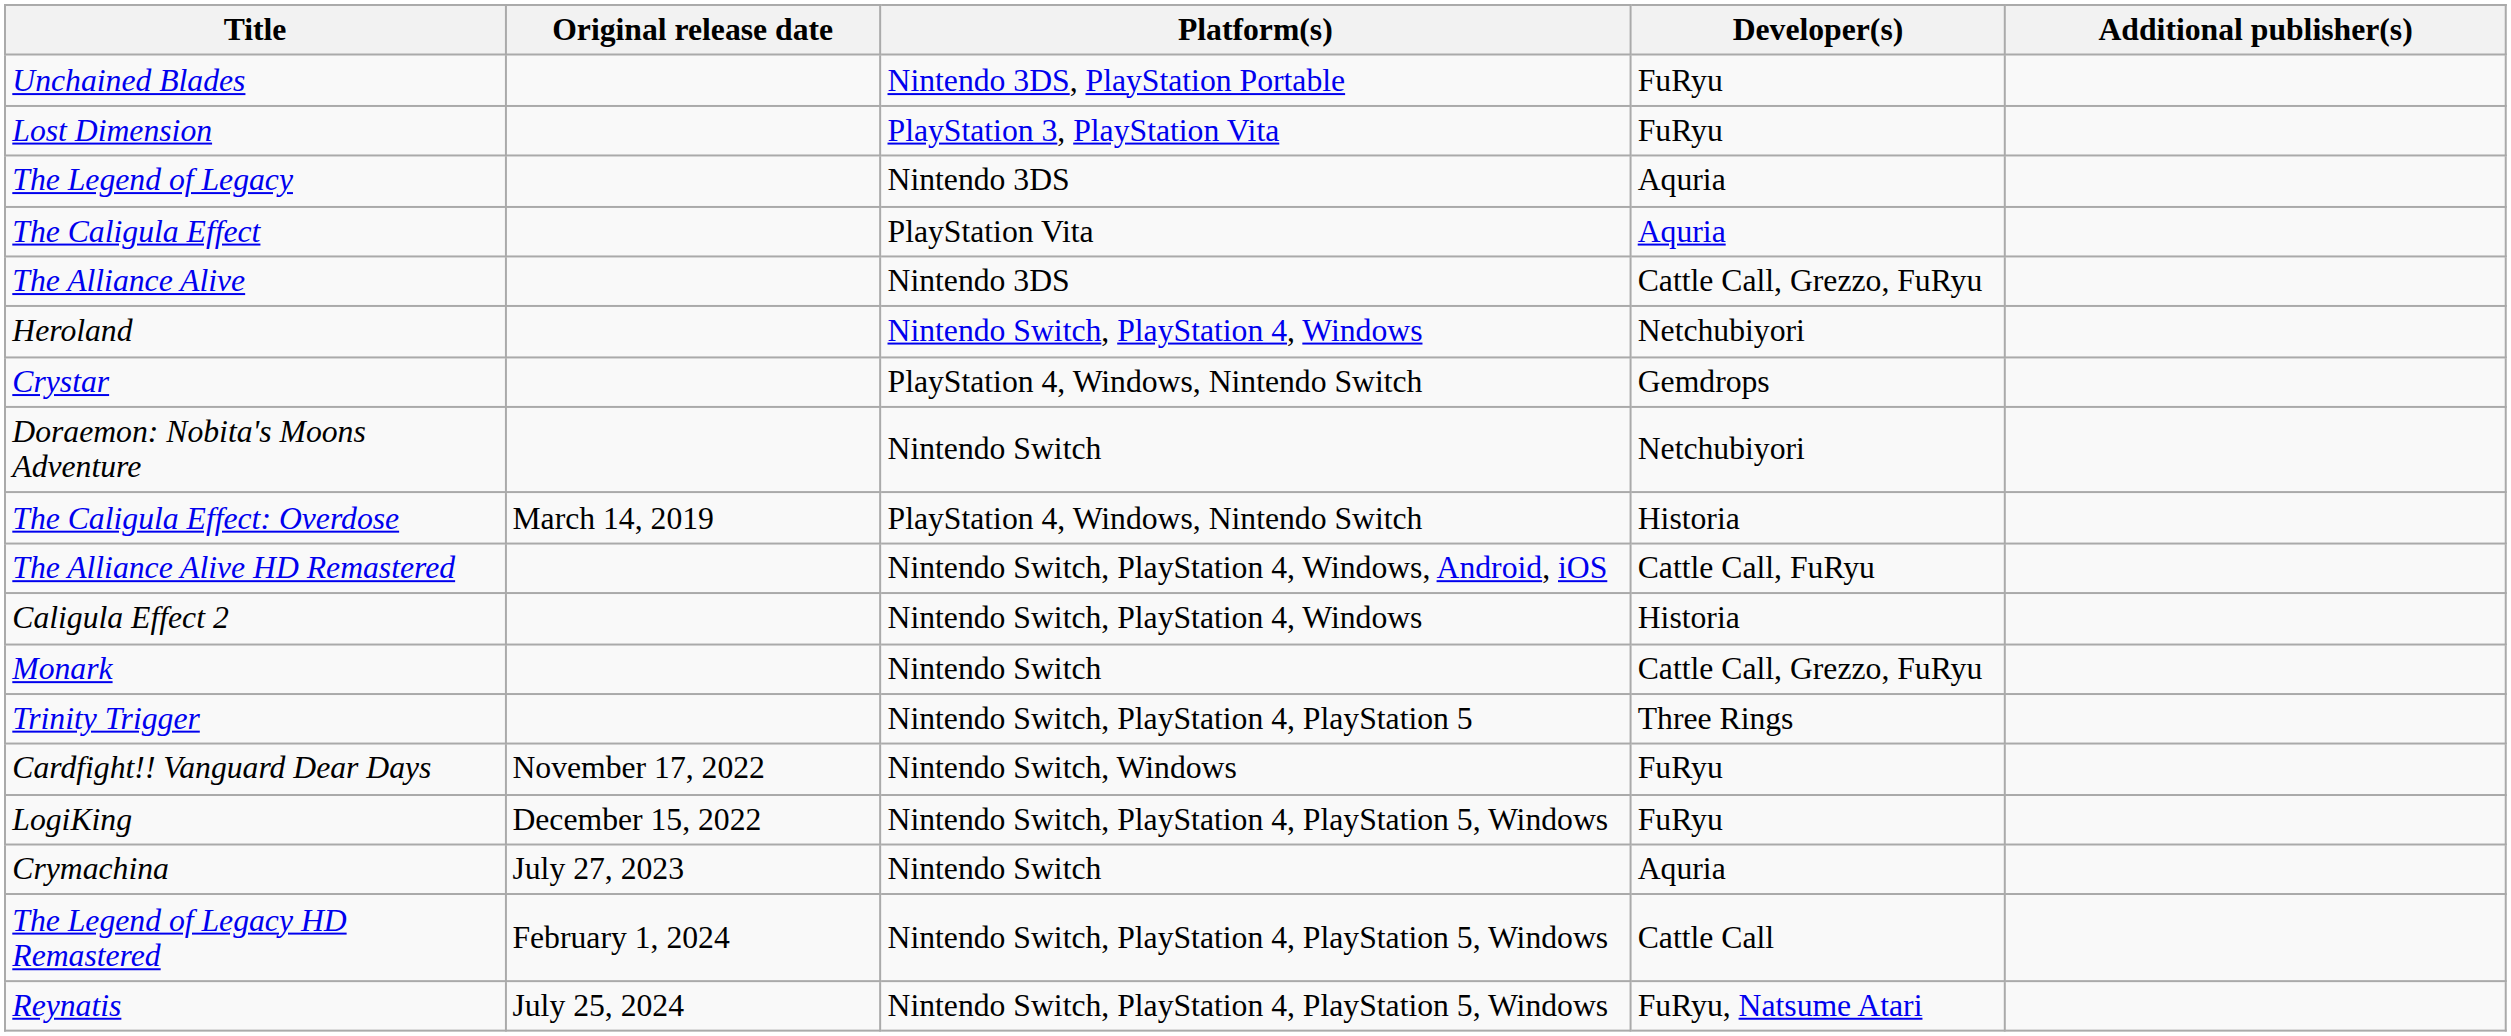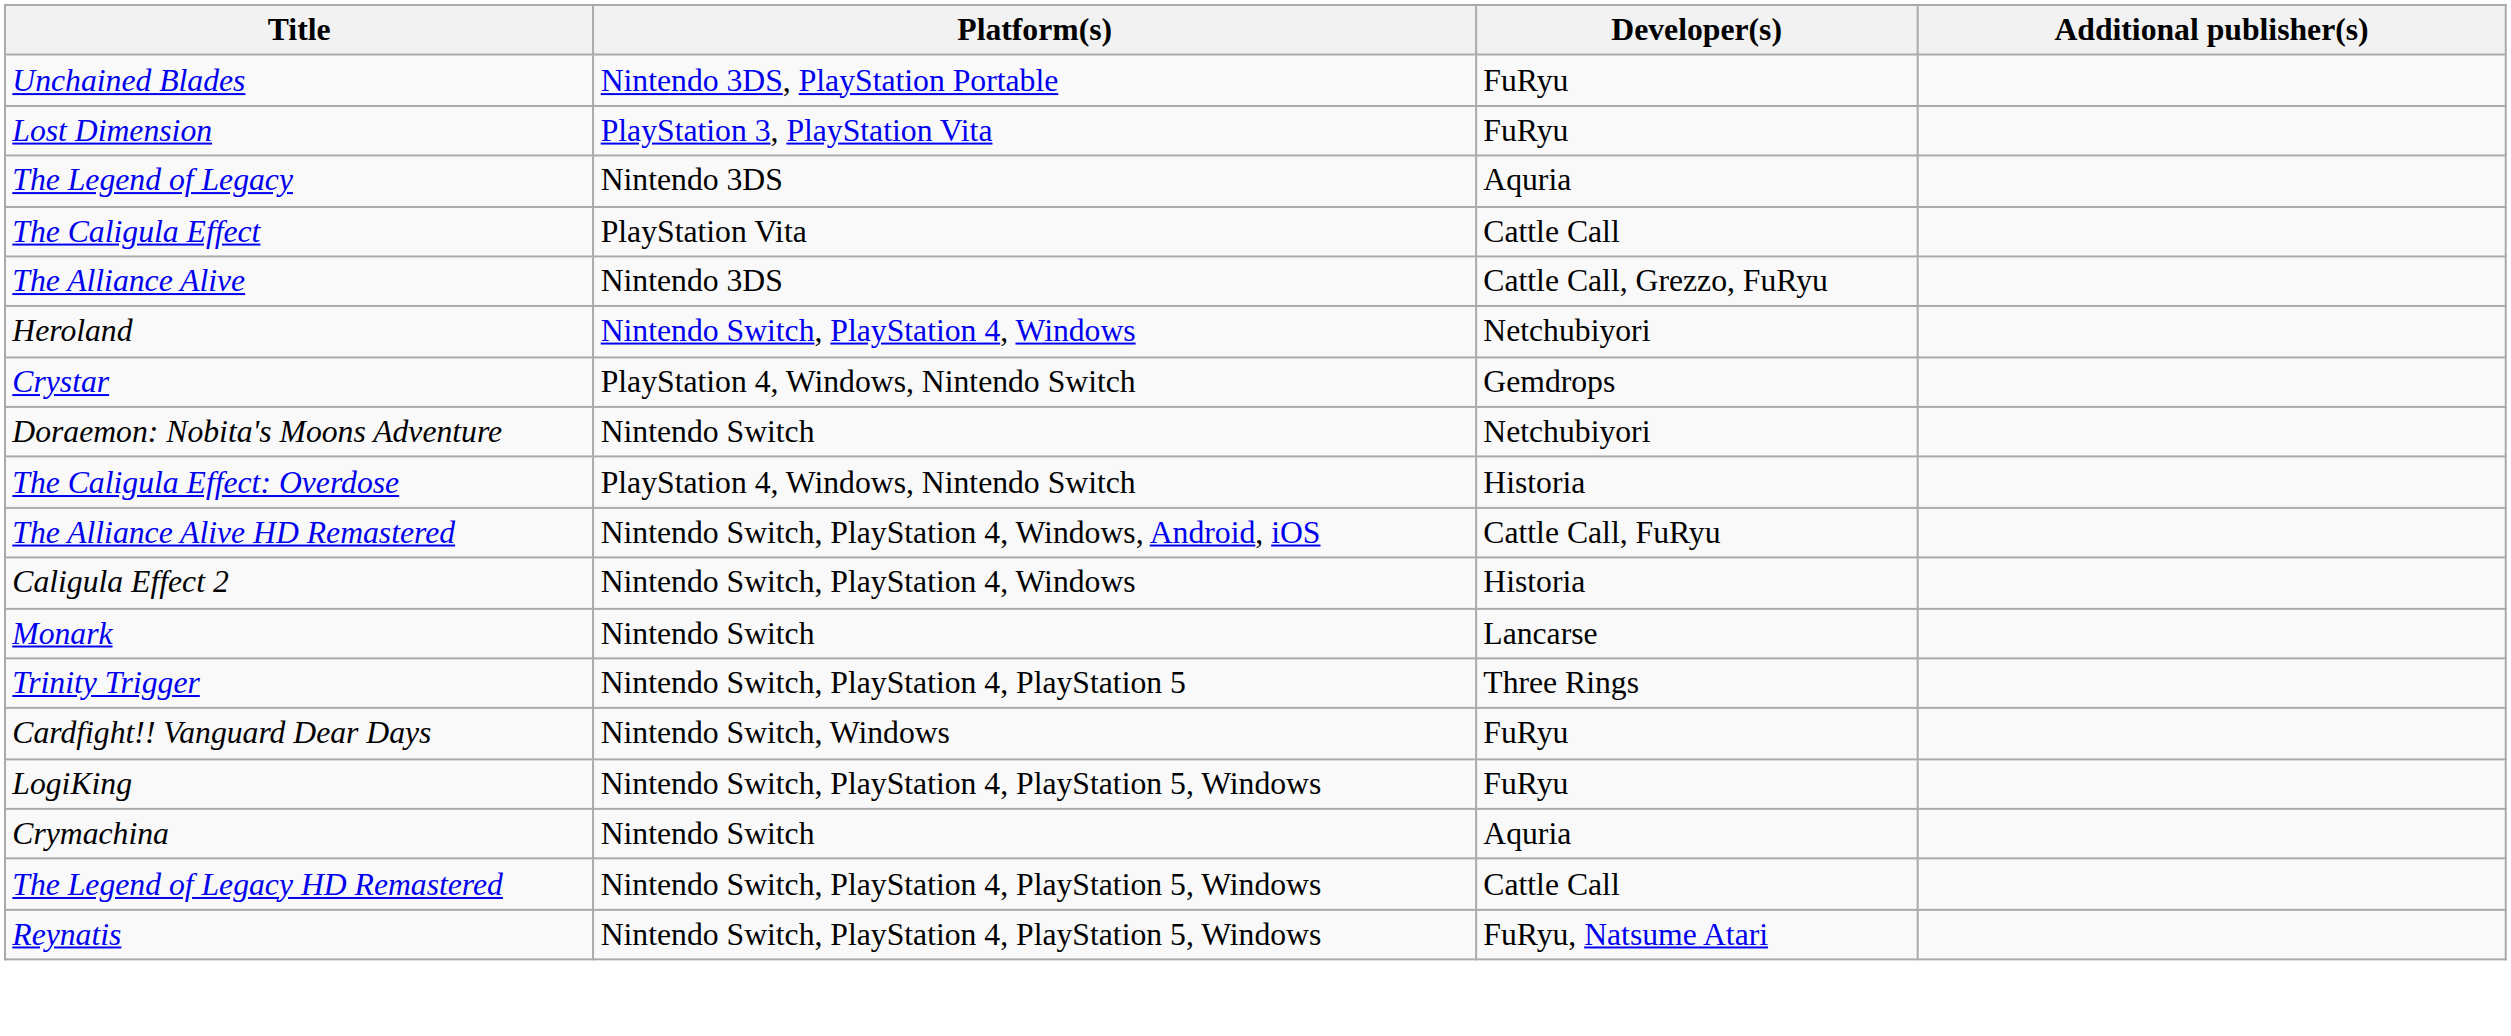- column: Original release date | March 14, 2019 | November 17, 2022 | December 15, 2022 | July 27, 2023 | February 1, 2024 | July 25, 2024
The Caligula Effect | Developer(s): Aquria -> Cattle Call
Monark | Developer(s): Cattle Call, Grezzo, FuRyu -> Lancarse
